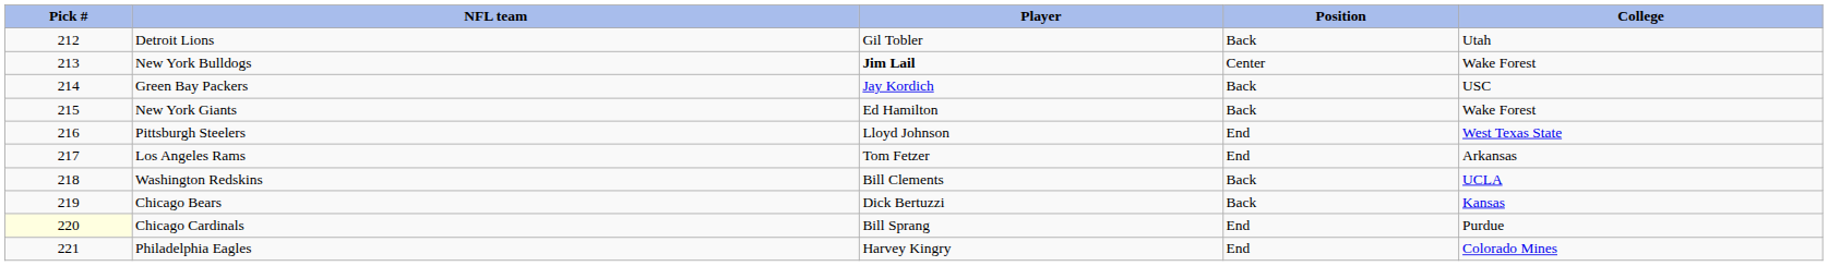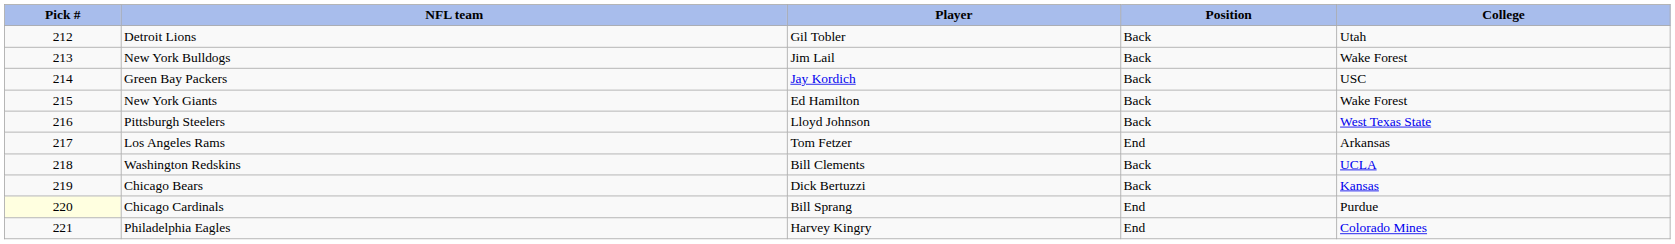New York Bulldogs | Player: bold -> normal
New York Bulldogs | Position: Center -> Back
Pittsburgh Steelers | Position: End -> Back
